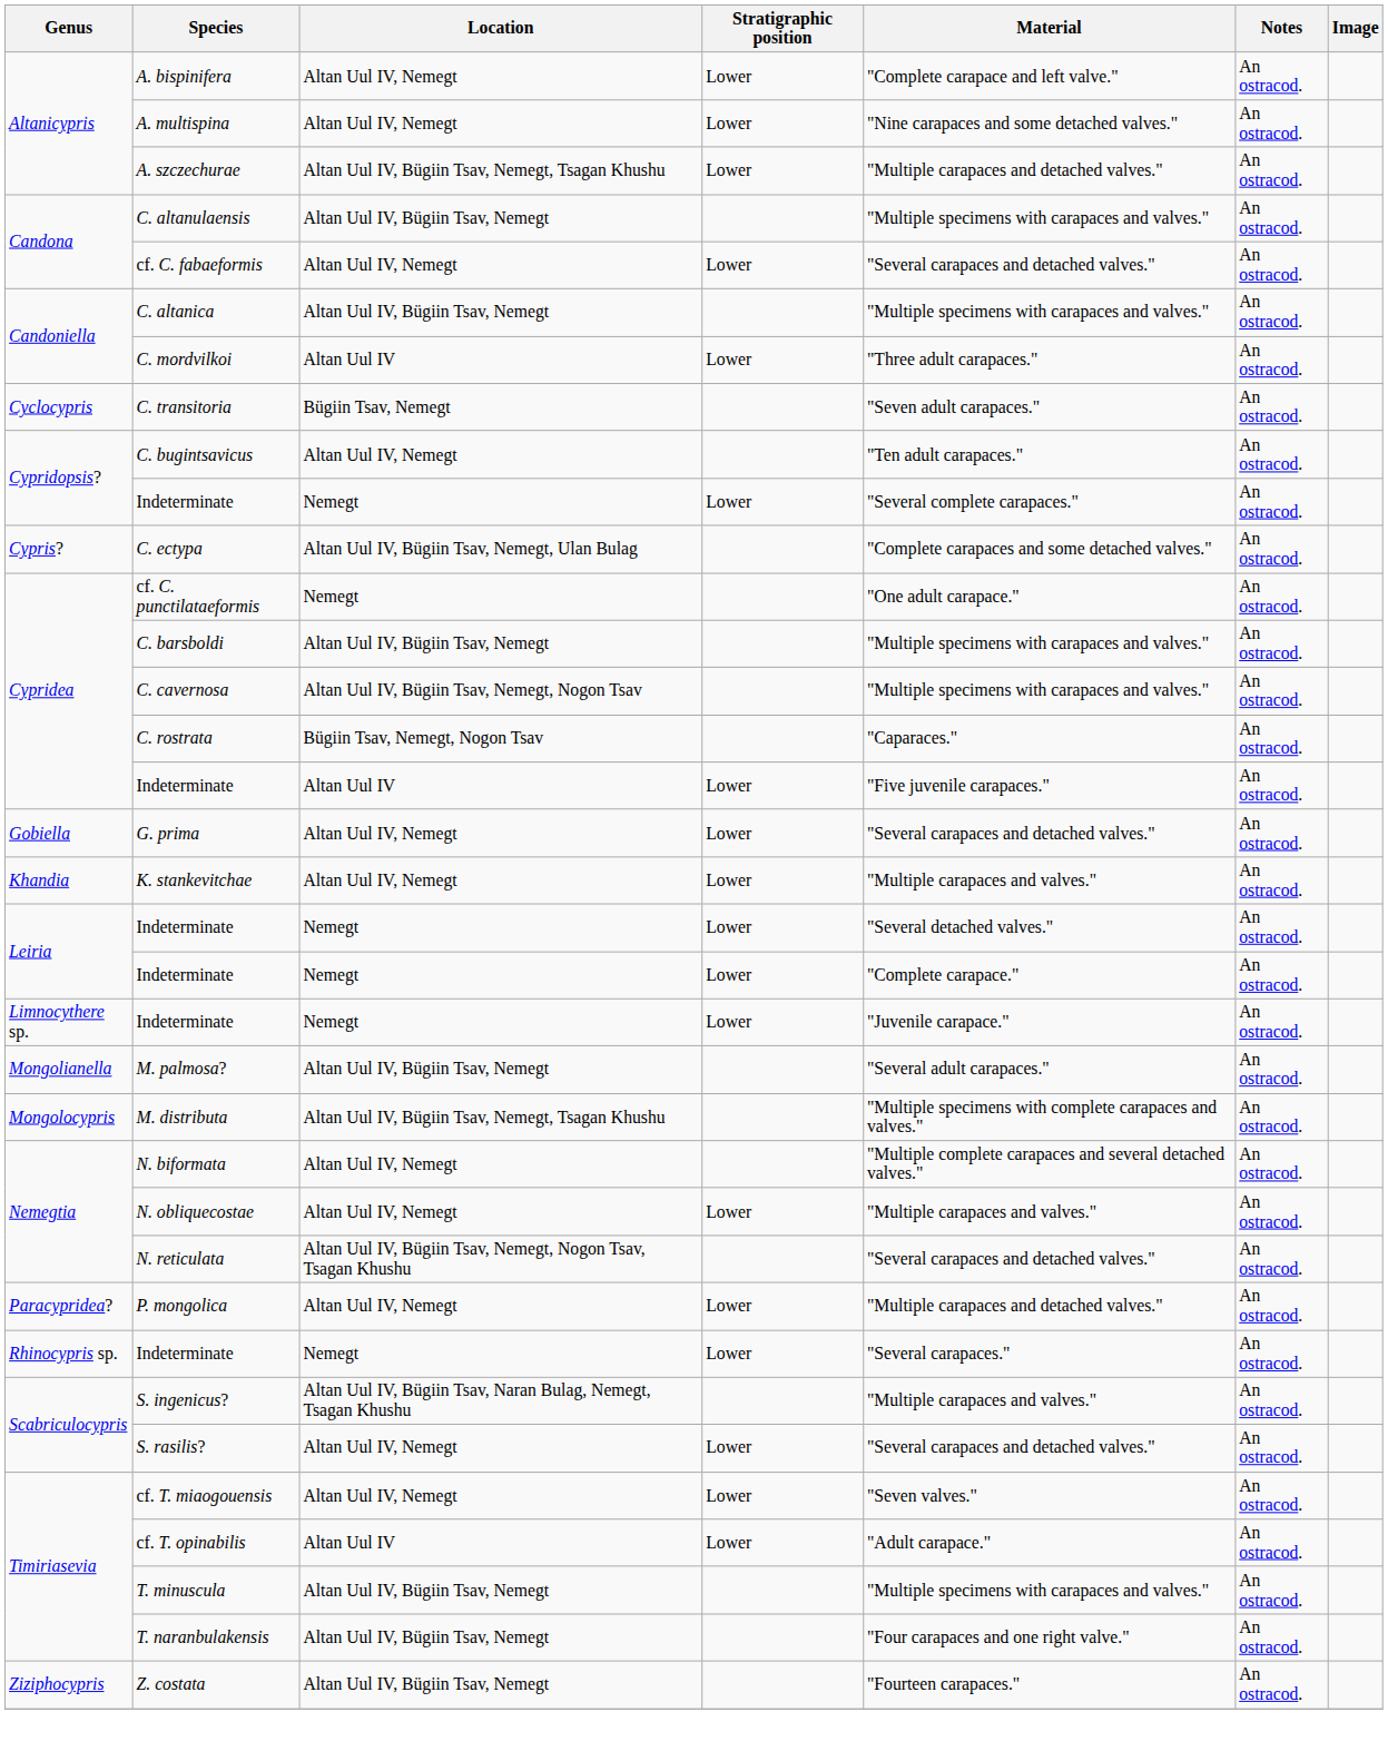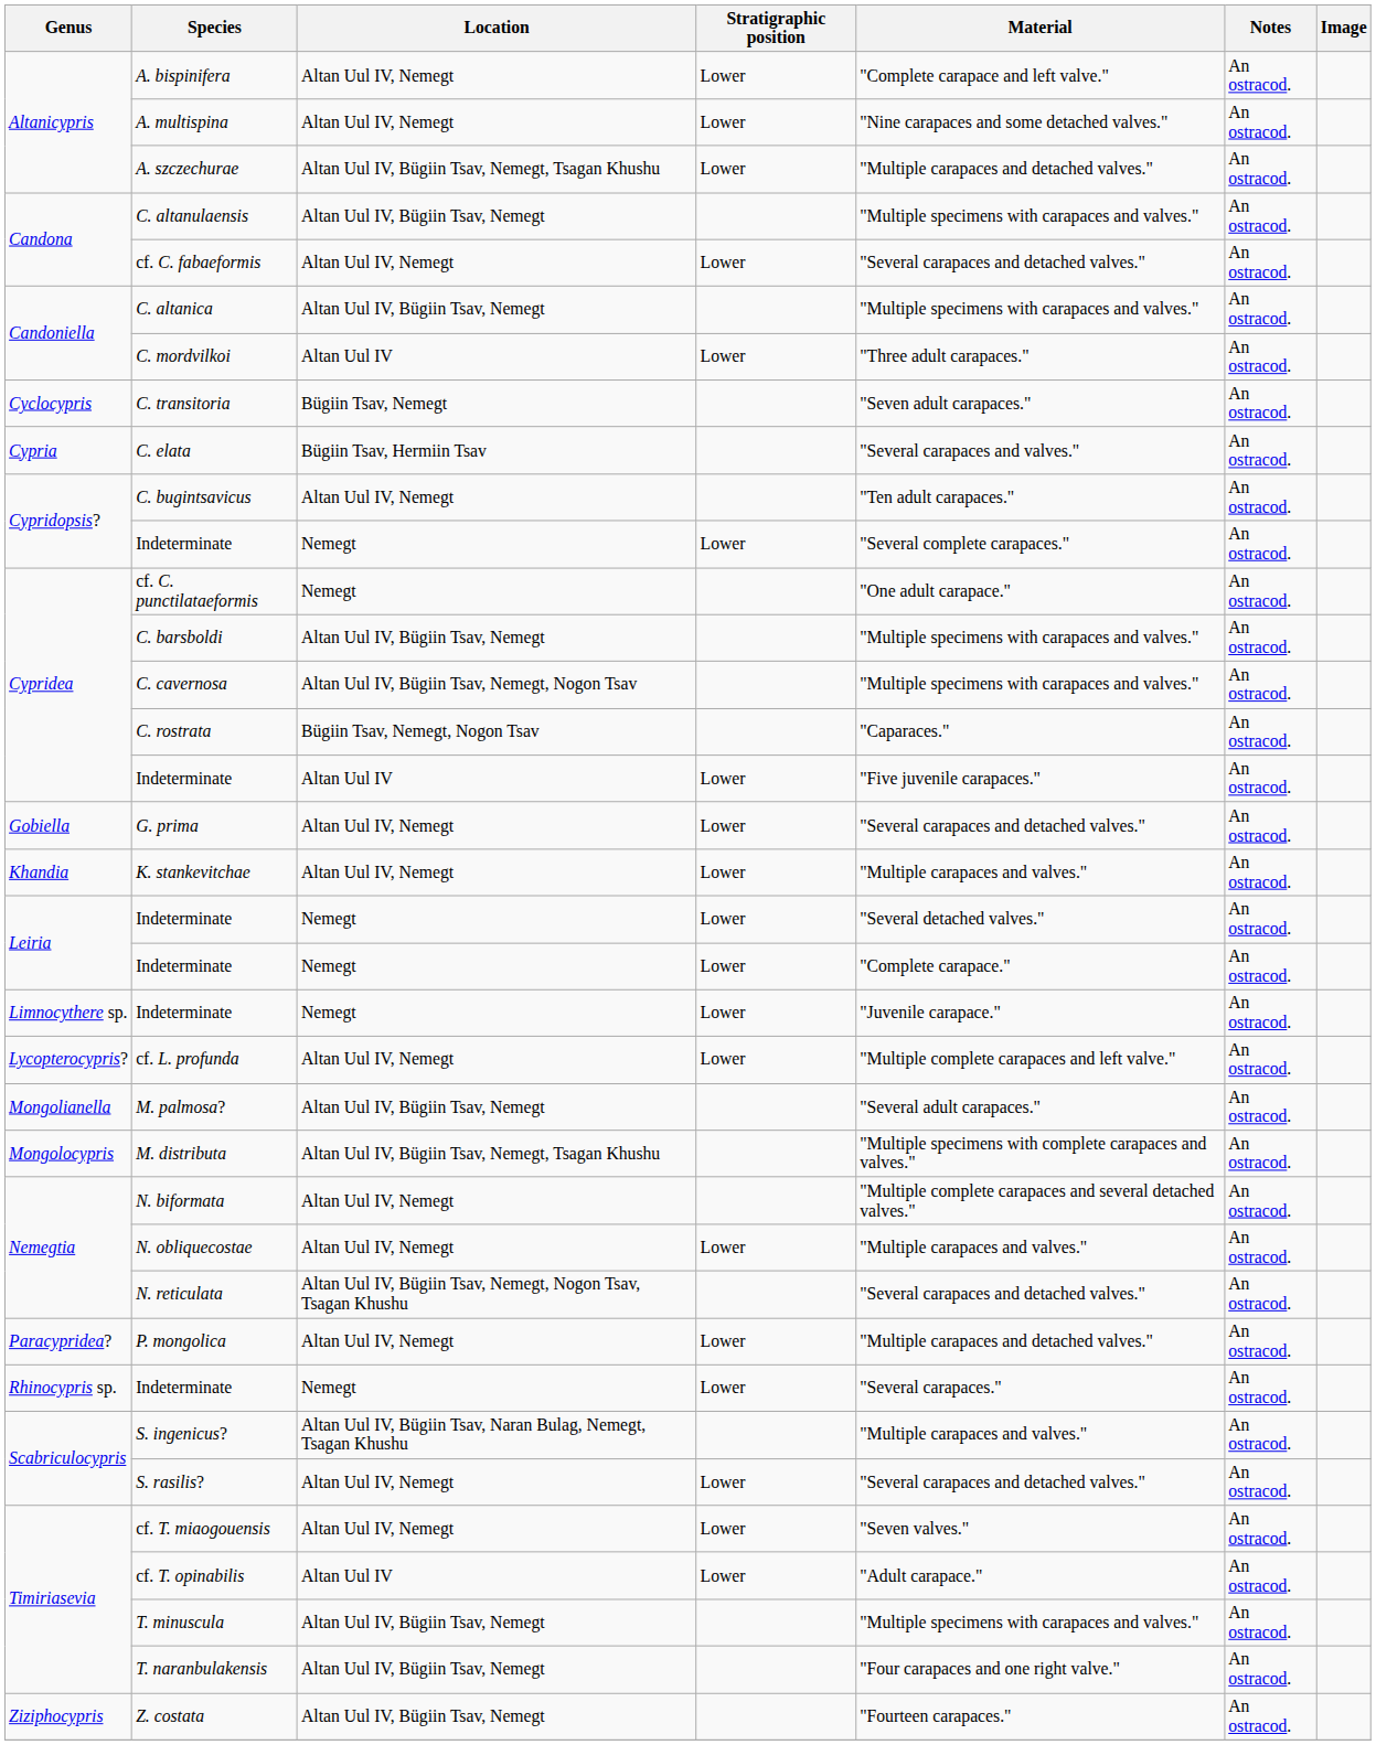+ row: Cypria | C. elata | Bügiin Tsav, Hermiin Tsav | "Several carapaces and valves." | An ostracod.
- row: Cypris? | C. ectypa | Altan Uul IV, Bügiin Tsav, Nemegt, Ulan Bulag | "Complete carapaces and some detached valves." | An ostracod.
+ row: Lycopterocypris? | cf. L. profunda | Altan Uul IV, Nemegt | Lower | "Multiple complete carapaces and left valve." | An ostracod.
